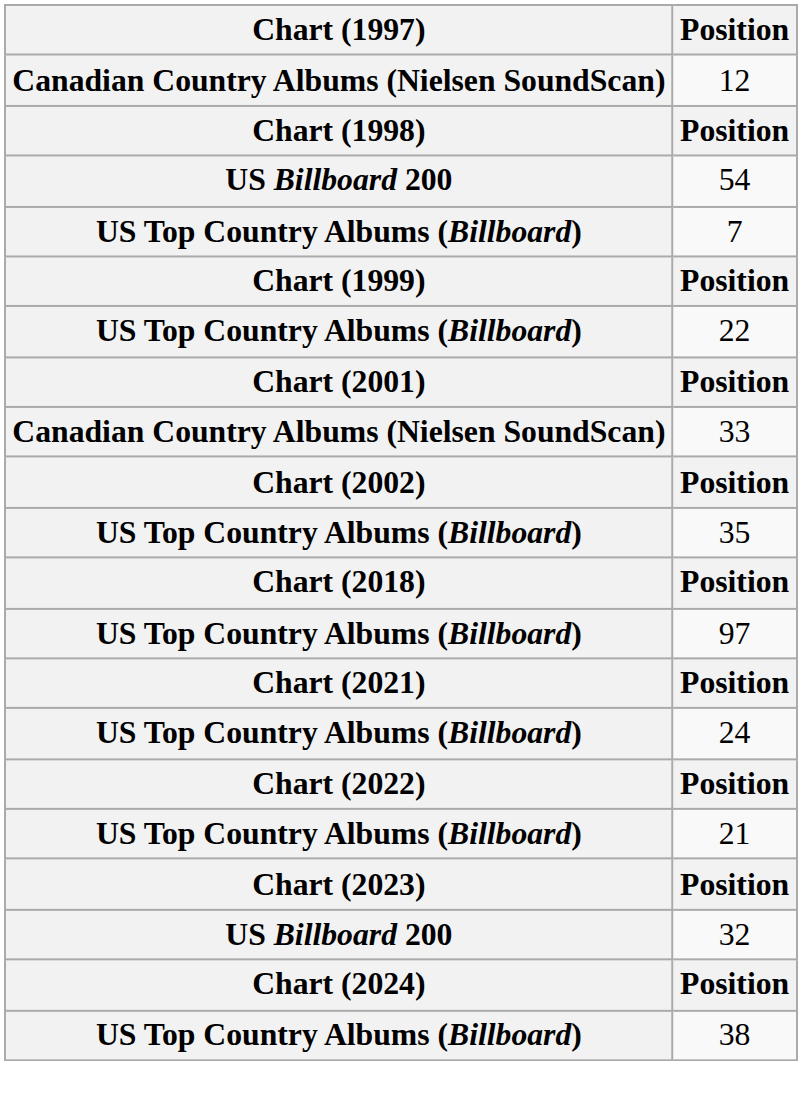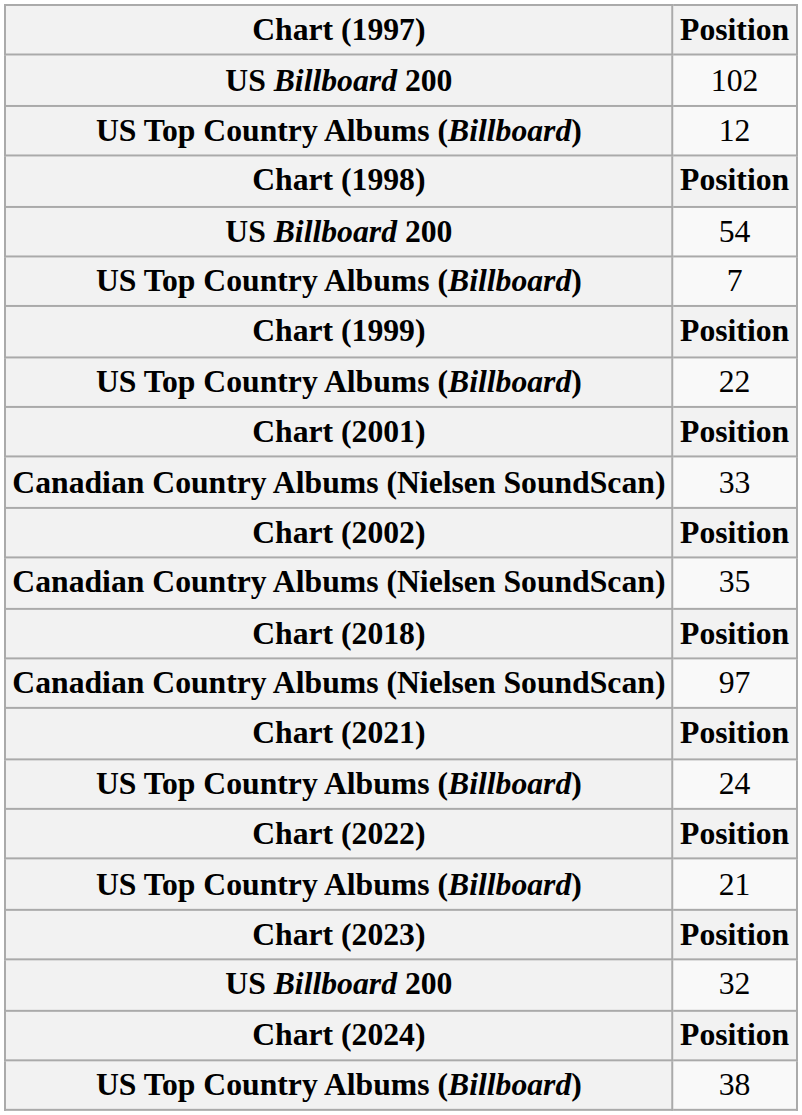+ row: US Billboard 200 | 102
12 | Chart (1997): Canadian Country Albums (Nielsen SoundScan) -> US Top Country Albums (Billboard)
35 | Chart (1997): US Top Country Albums (Billboard) -> Canadian Country Albums (Nielsen SoundScan)
97 | Chart (1997): US Top Country Albums (Billboard) -> Canadian Country Albums (Nielsen SoundScan)
